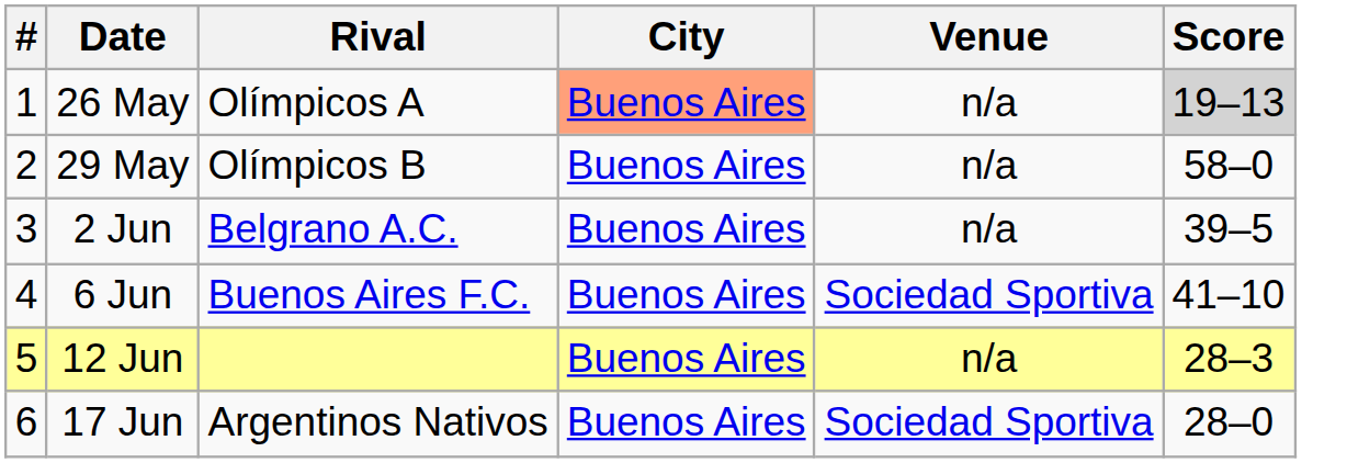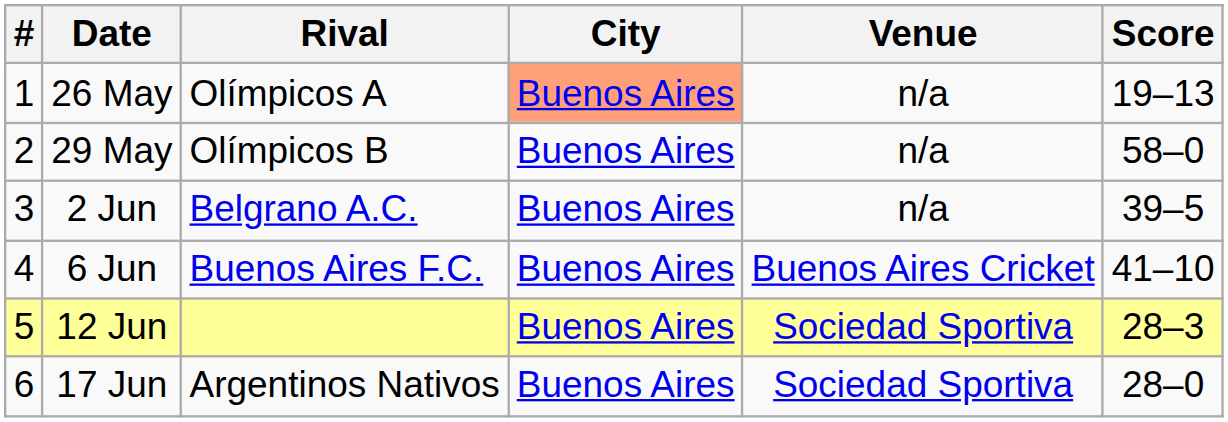26 May | Score: lightgrey background -> no background
6 Jun | Venue: Sociedad Sportiva -> Buenos Aires Cricket
12 Jun | Venue: n/a -> Sociedad Sportiva
